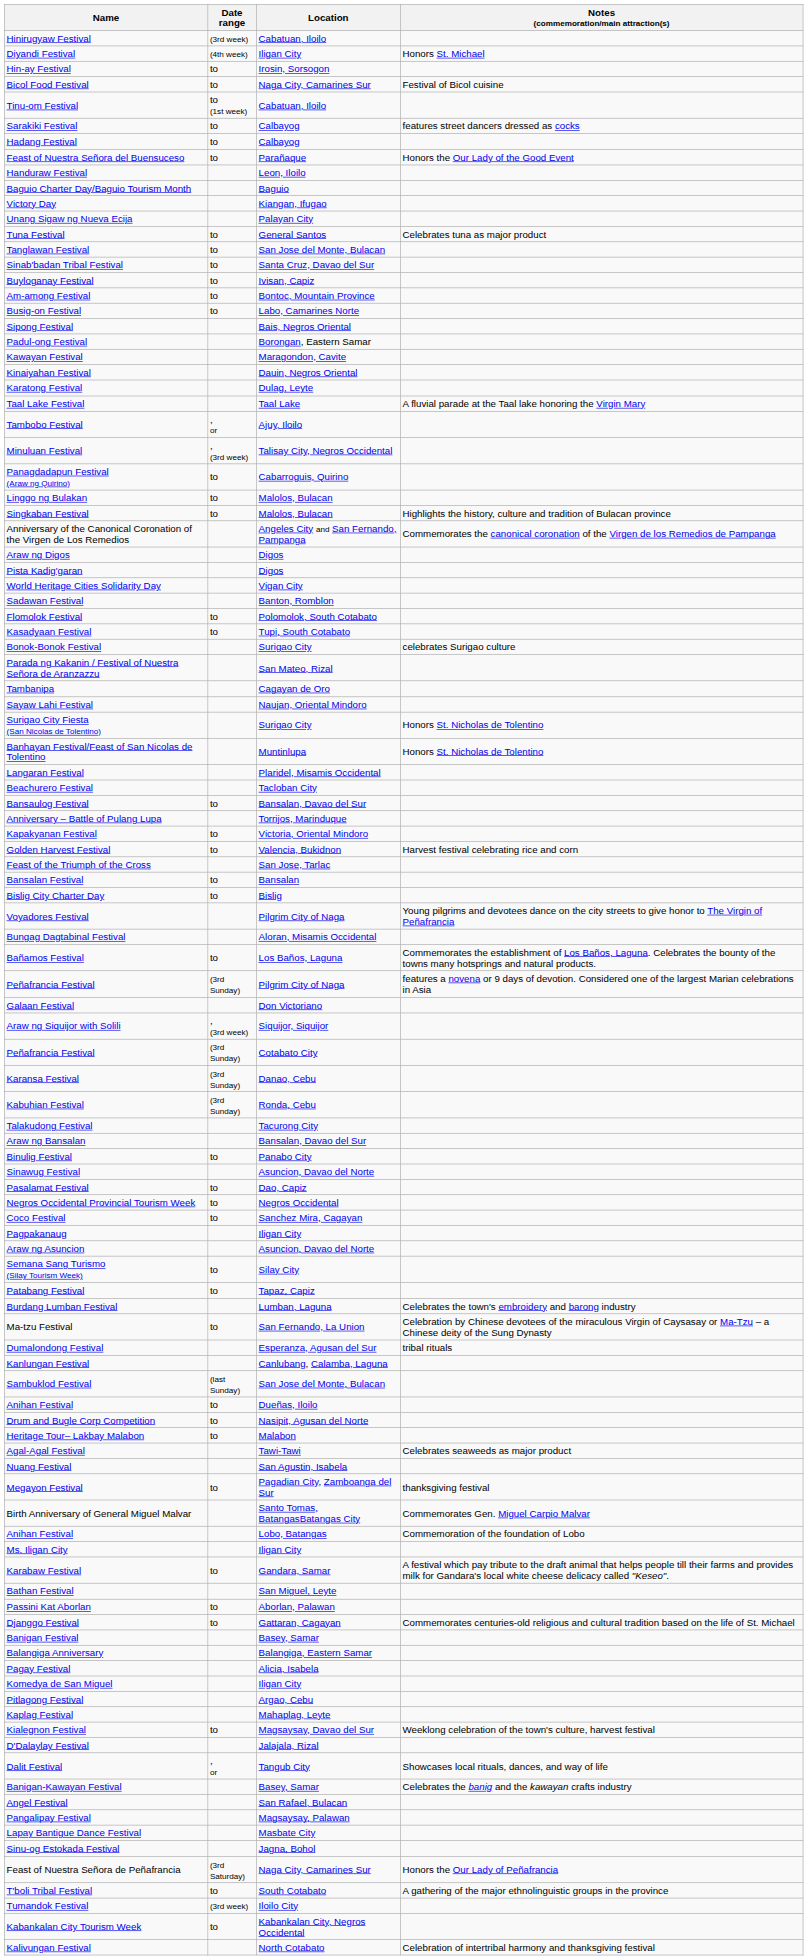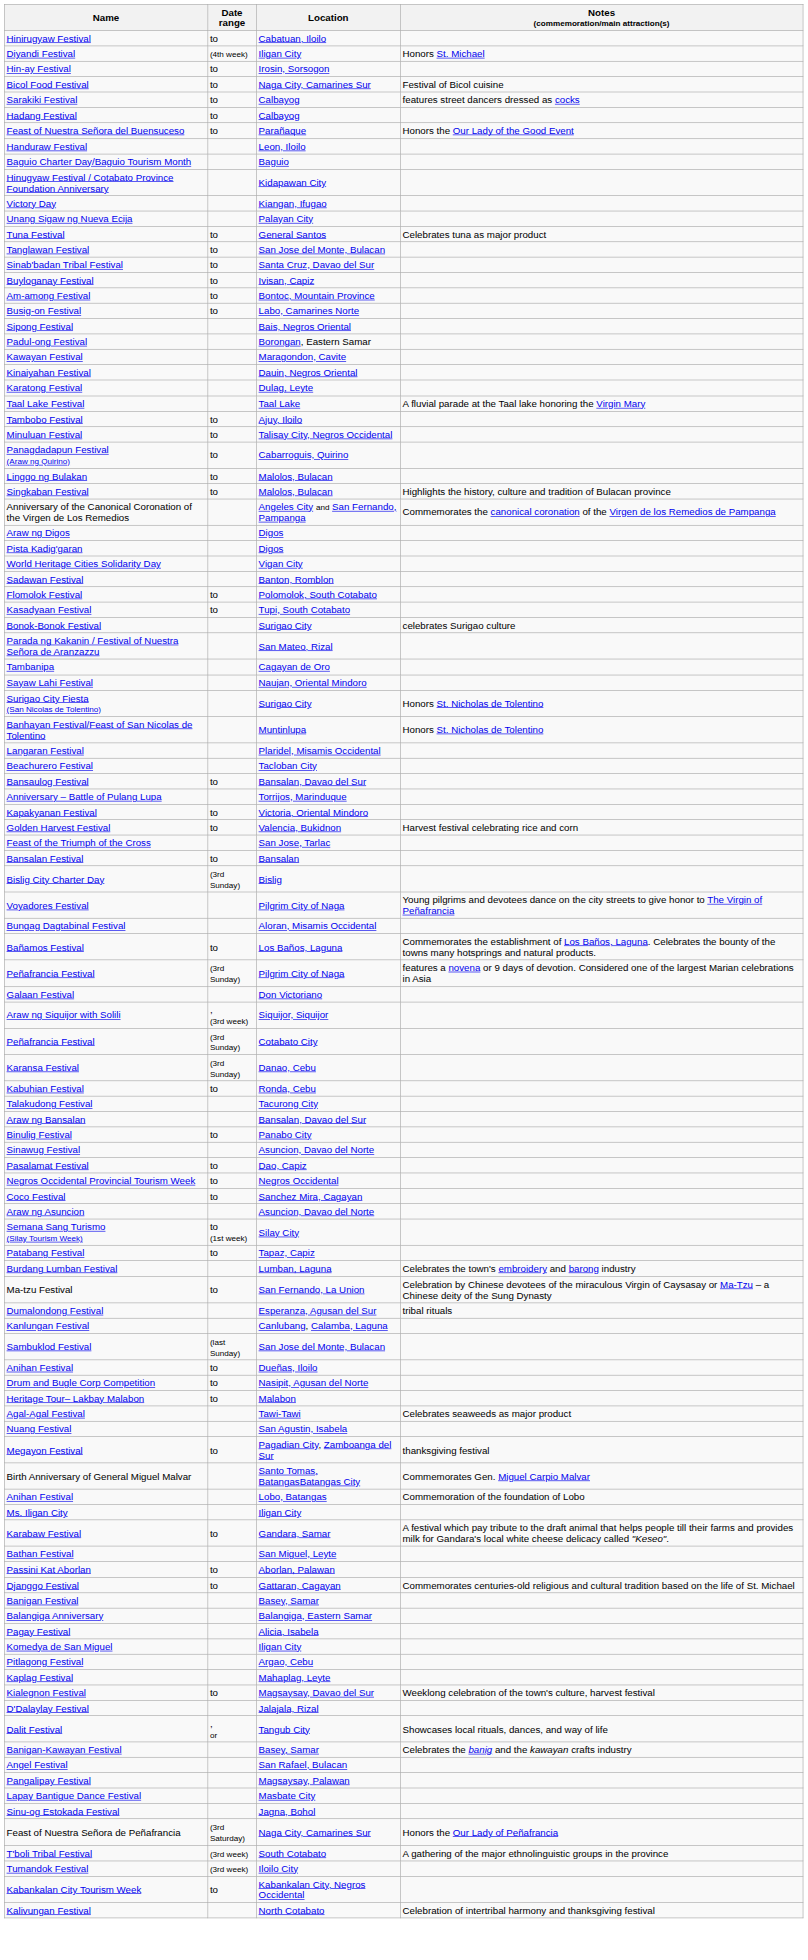Hinirugyaw Festival | Date range: (3rd week) -> to
- row: Tinu-om Festival | to (1st week) | Cabatuan, Iloilo
+ row: Hinugyaw Festival / Cotabato Province Foundation Anniversary | Kidapawan City
Tambobo Festival | Date range: , or -> to
Minuluan Festival | Date range: , (3rd week) -> to
Bislig City Charter Day | Date range: to -> (3rd Sunday)
Kabuhian Festival | Date range: (3rd Sunday) -> to
- row: Pagpakanaug | Iligan City
Semana Sang Turismo (Silay Tourism Week) | Date range: to -> to (1st week)
T'boli Tribal Festival | Date range: to -> (3rd week)
